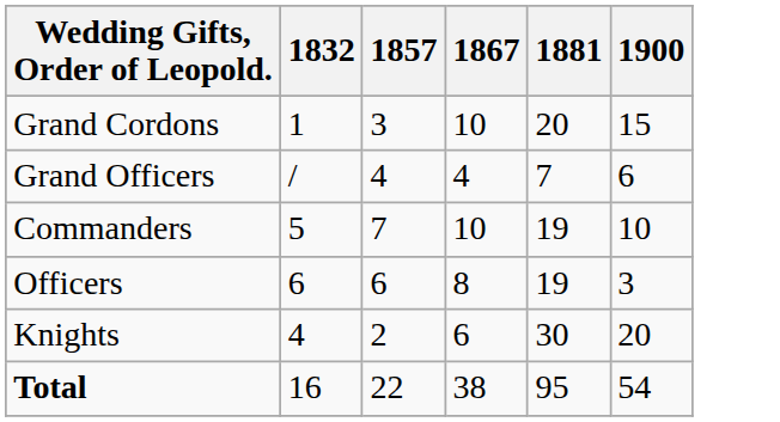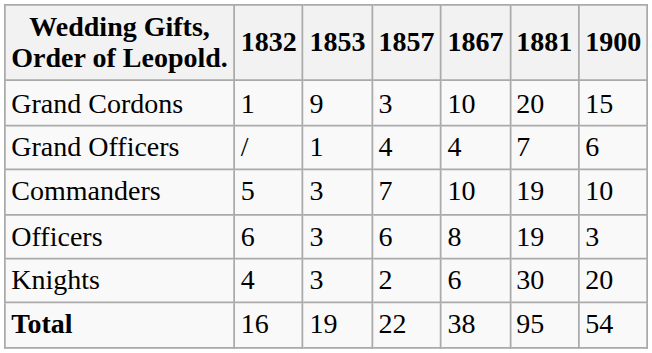+ column: 1853 | 9 | 1 | 3 | 3 | 3 | 19
